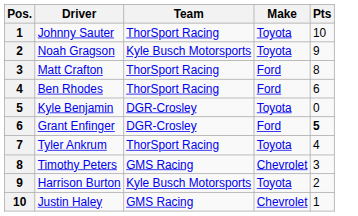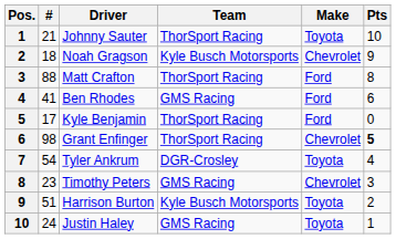+ column: # | 21 | 18 | 88 | 41 | 17 | 98 | 54 | 23 | 51 | 24
Noah Gragson | Make: Toyota -> Chevrolet
Ben Rhodes | Team: ThorSport Racing -> GMS Racing
Kyle Benjamin | Team: DGR-Crosley -> ThorSport Racing
Kyle Benjamin | Make: Toyota -> Ford
Grant Enfinger | Team: DGR-Crosley -> ThorSport Racing
Grant Enfinger | Make: Ford -> Chevrolet
Tyler Ankrum | Team: ThorSport Racing -> DGR-Crosley
Justin Haley | Make: Chevrolet -> Toyota
